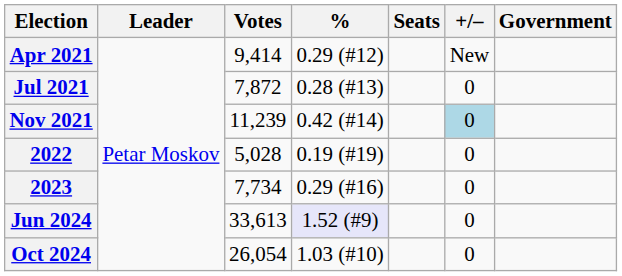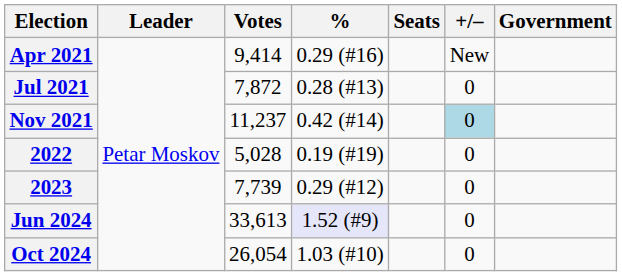Apr 2021 | %: 0.29 (#12) -> 0.29 (#16)
Nov 2021 | Votes: 11,239 -> 11,237
2023 | Votes: 7,734 -> 7,739
2023 | %: 0.29 (#16) -> 0.29 (#12)
